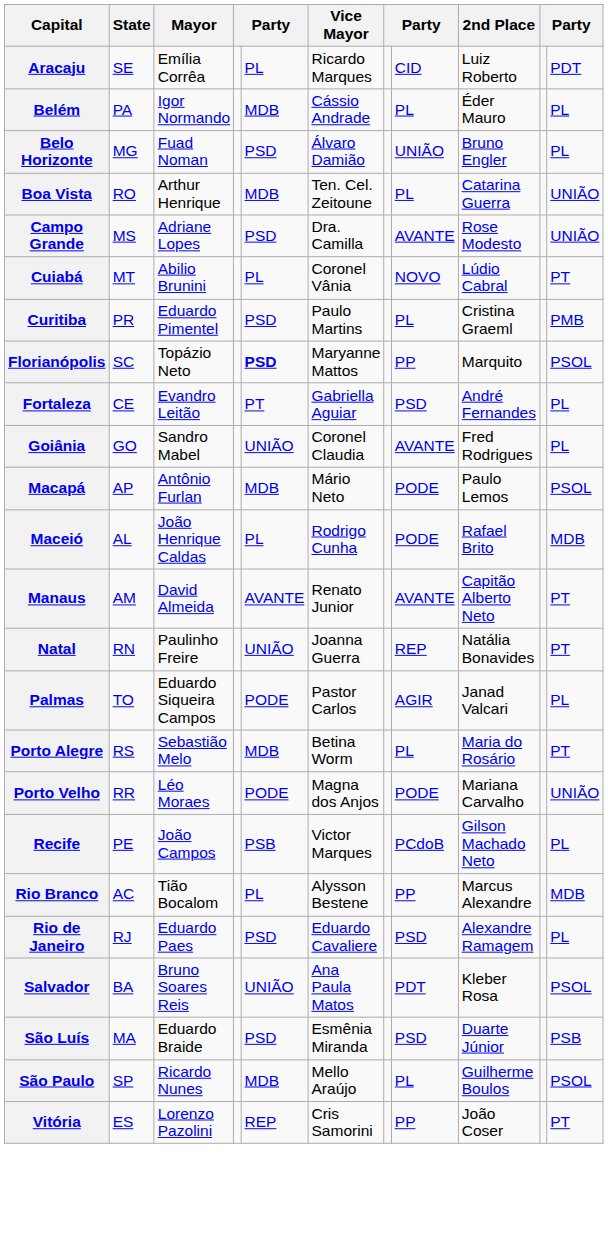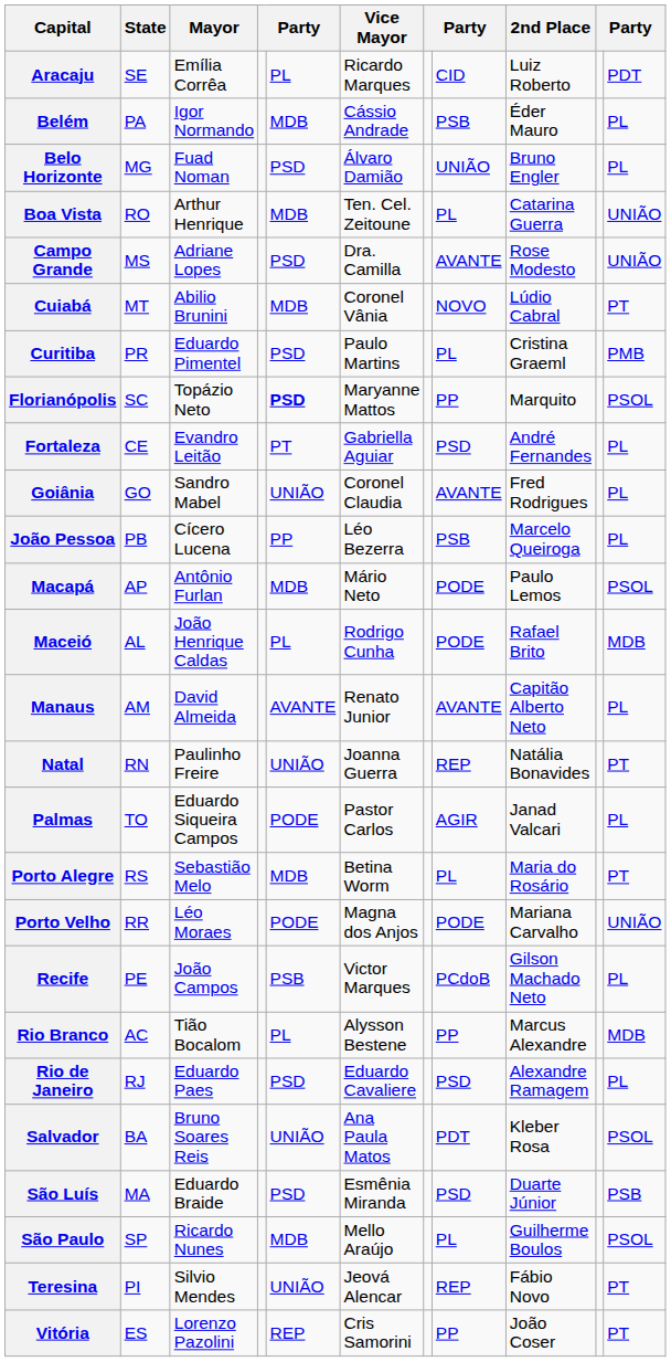Belém | column 8: PL -> PSB
Cuiabá | column 5: PL -> MDB
+ row: João Pessoa | PB | Cícero Lucena | PP | Léo Bezerra | PSB | Marcelo Queiroga | PL
Manaus | column 11: PT -> PL
+ row: Teresina | PI | Silvio Mendes | UNIÃO | Jeová Alencar | REP | Fábio Novo | PT
